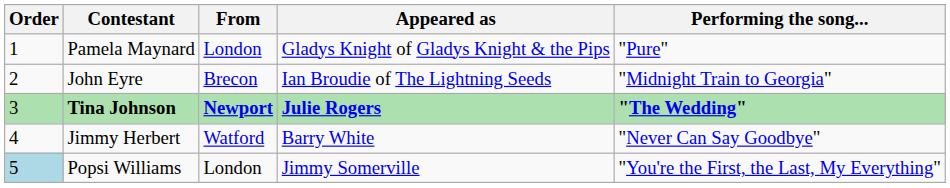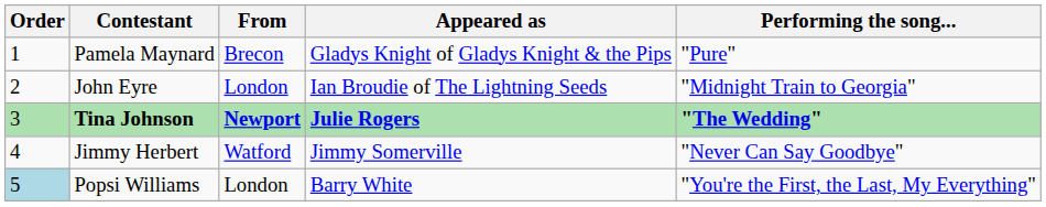Pamela Maynard | From: London -> Brecon
John Eyre | From: Brecon -> London
Jimmy Herbert | Appeared as: Barry White -> Jimmy Somerville
Popsi Williams | Appeared as: Jimmy Somerville -> Barry White
